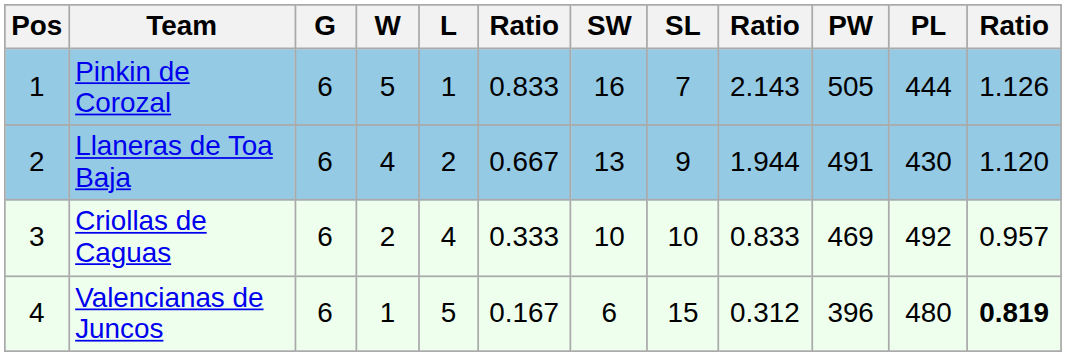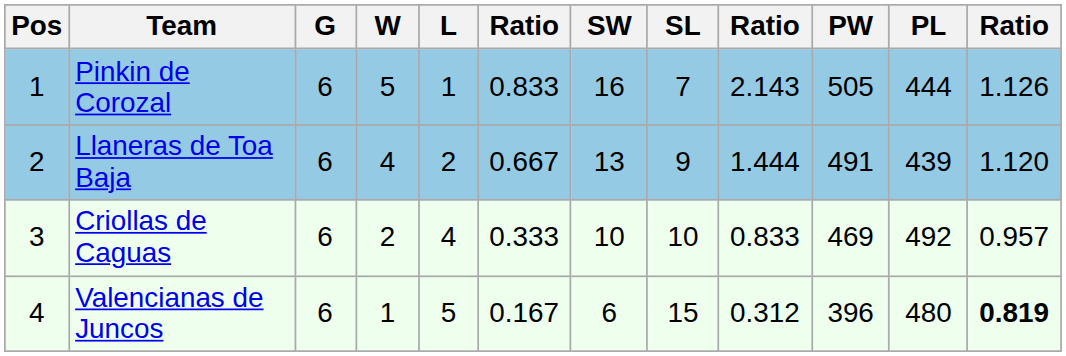Llaneras de Toa Baja | column 9: 1.944 -> 1.444
Llaneras de Toa Baja | PL: 430 -> 439
